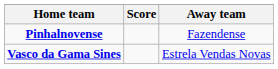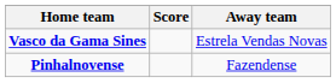rows swapped: Vasco da Gama Sines <-> Pinhalnovense
